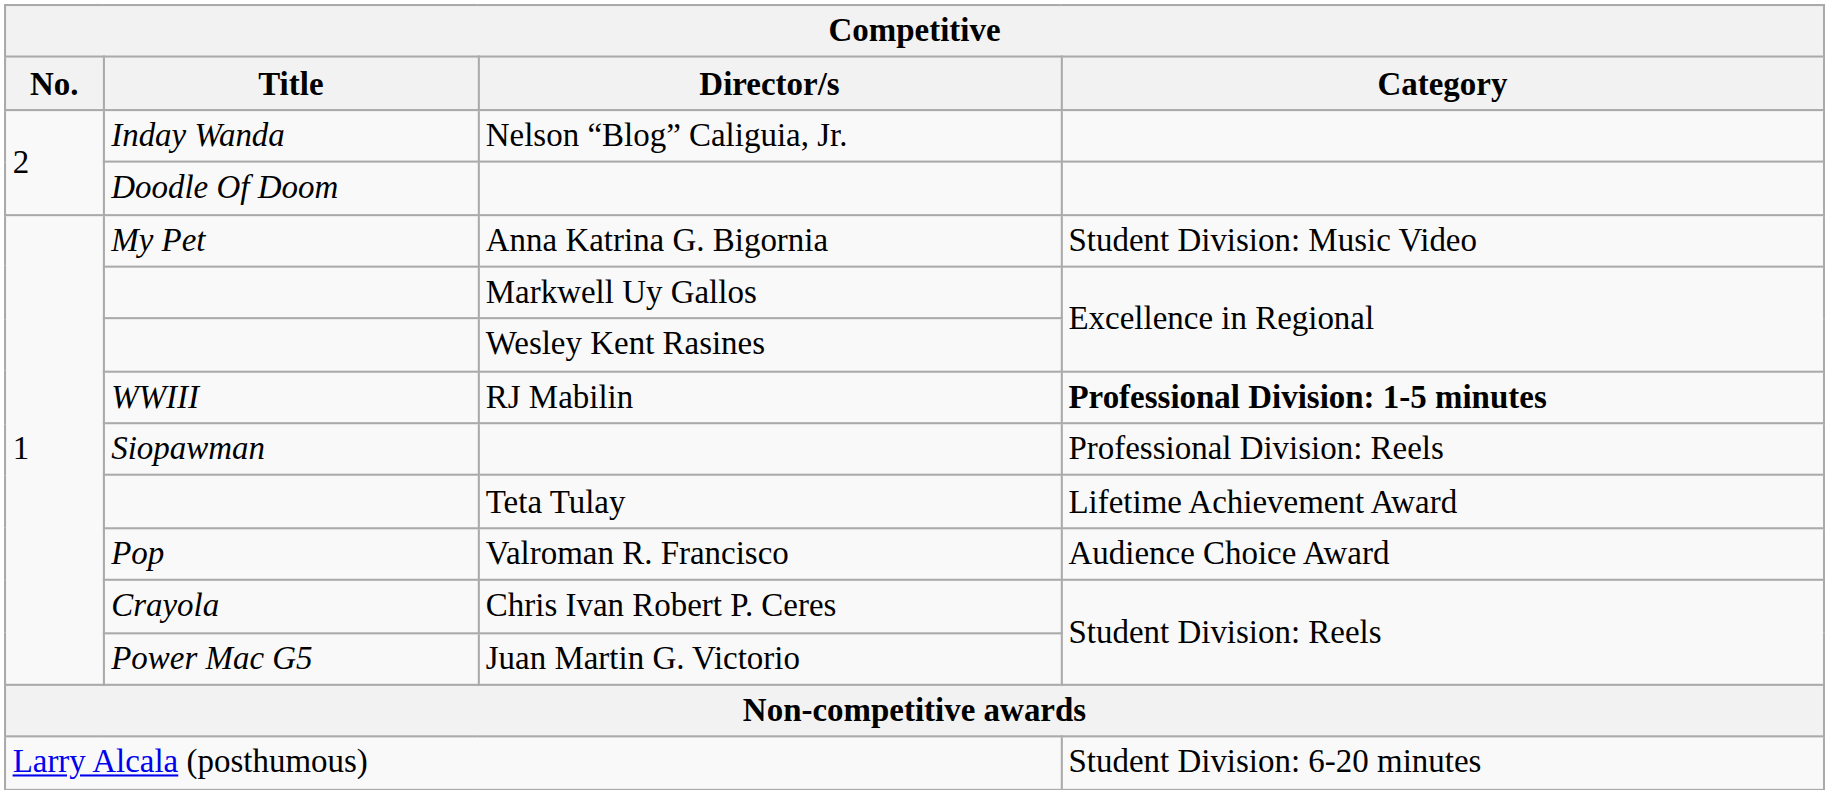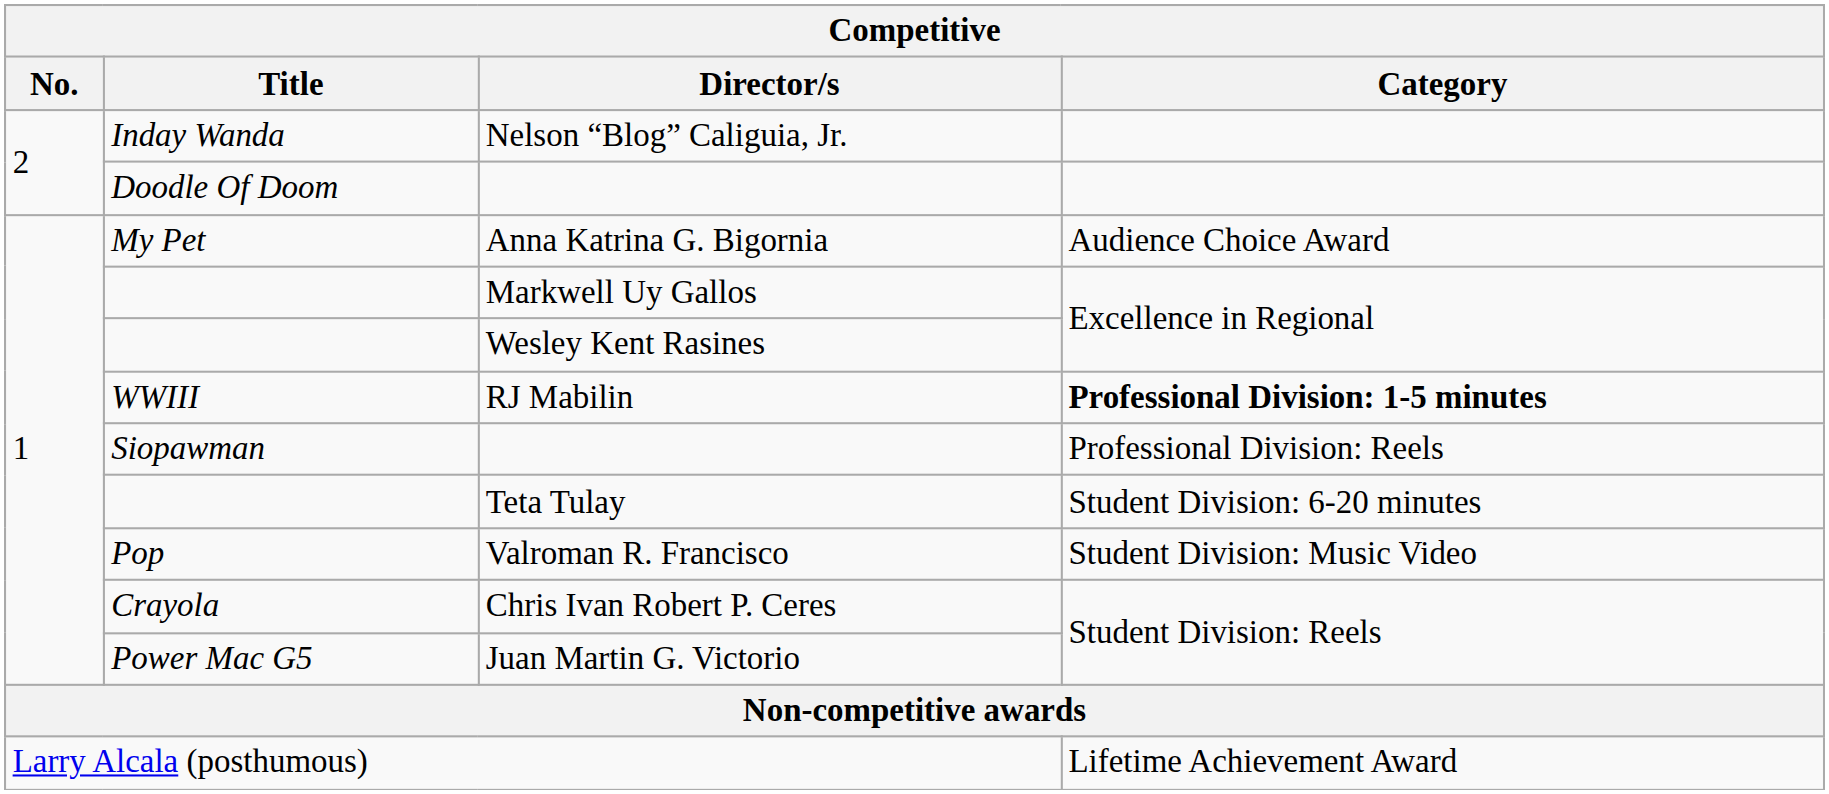Anna Katrina G. Bigornia | Category: Student Division: Music Video -> Audience Choice Award
Teta Tulay | Category: Lifetime Achievement Award -> Student Division: 6-20 minutes
Valroman R. Francisco | Category: Audience Choice Award -> Student Division: Music Video
Larry Alcala (posthumous) | Category: Student Division: 6-20 minutes -> Lifetime Achievement Award
